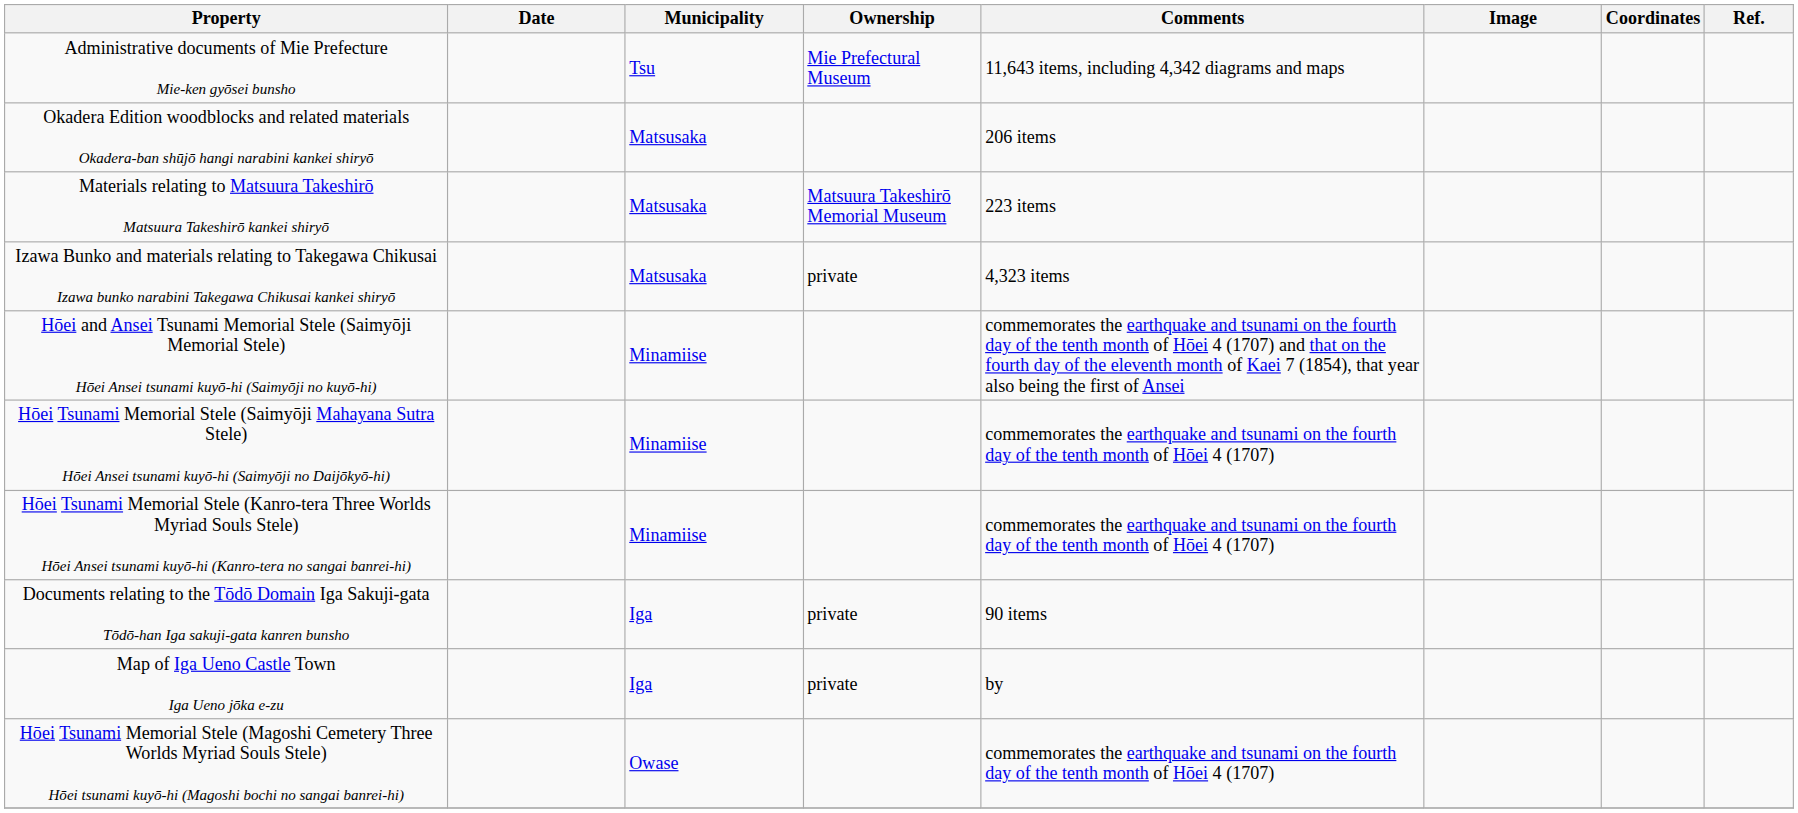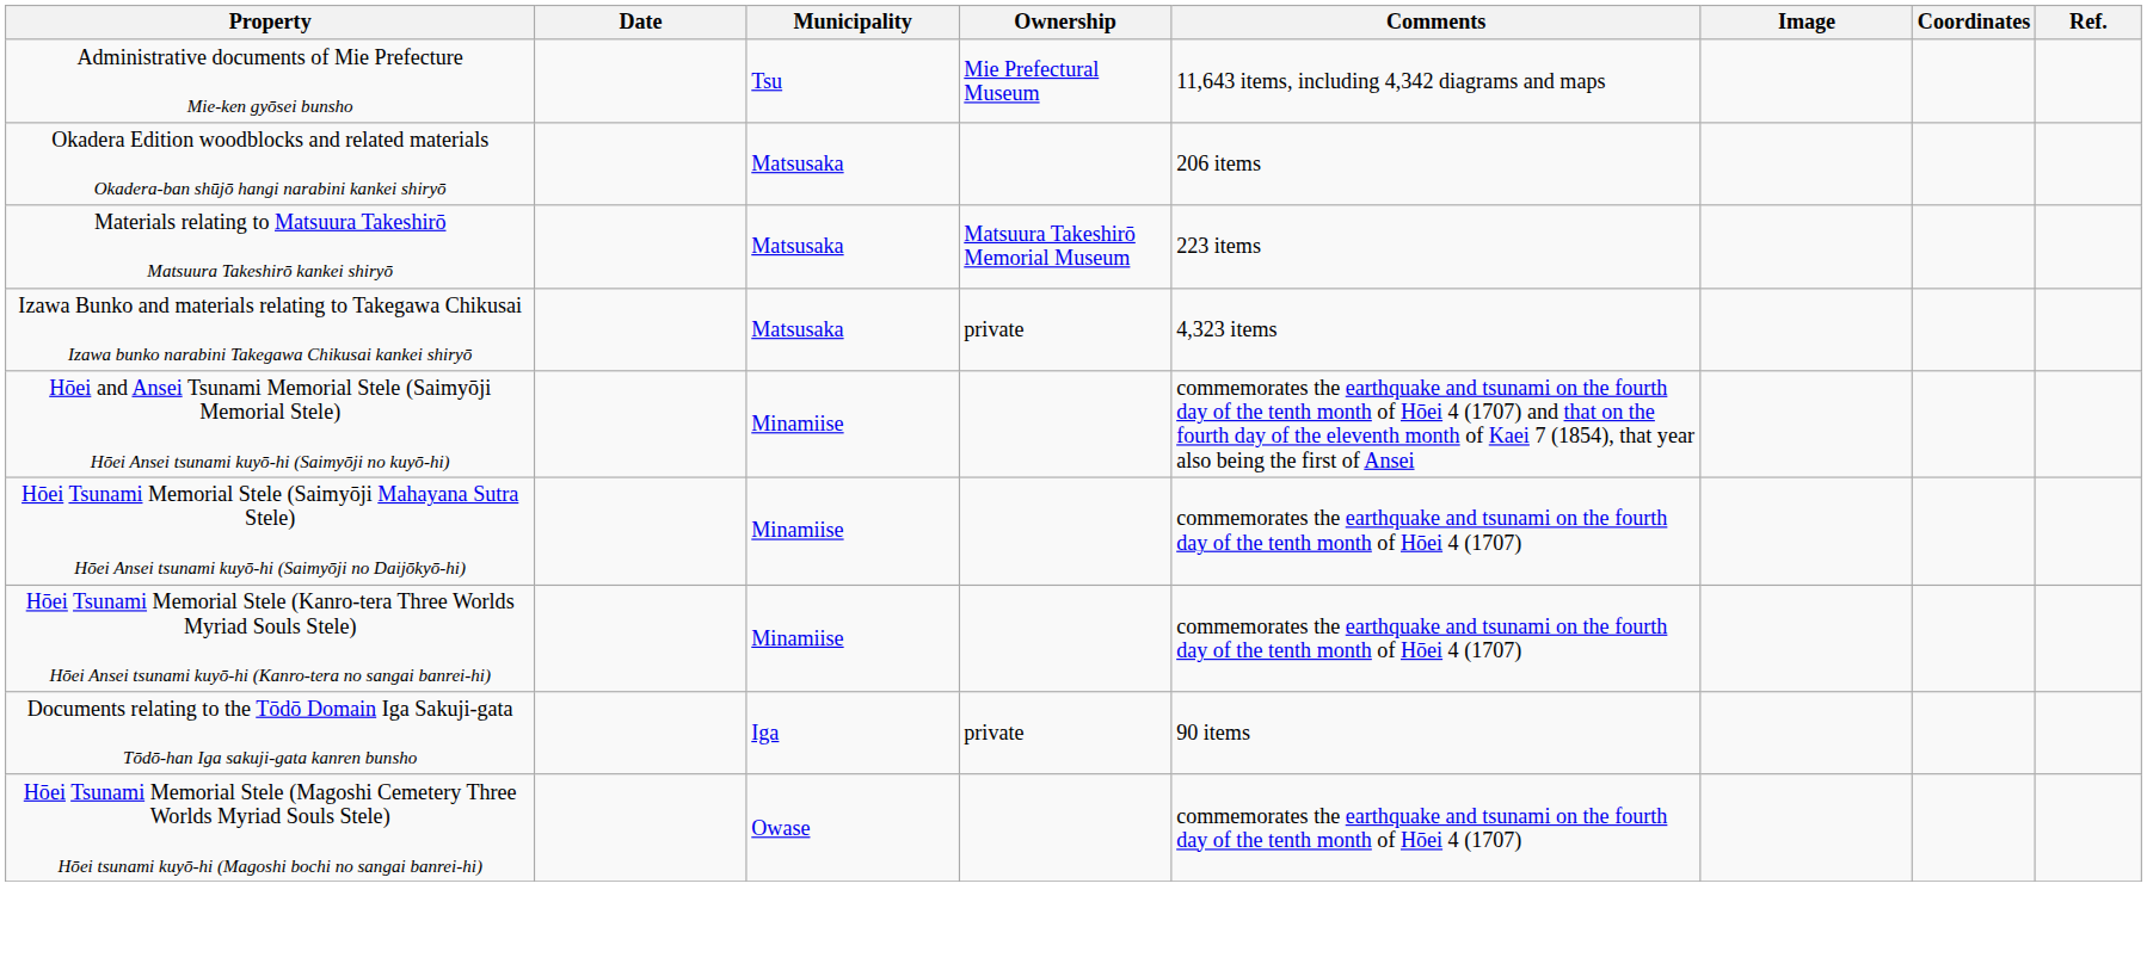- row: Map of Iga Ueno Castle Town Iga Ueno jōka e-zu | Iga | private | by
